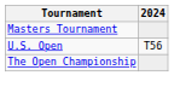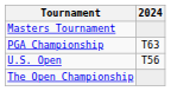+ row: PGA Championship | T63
